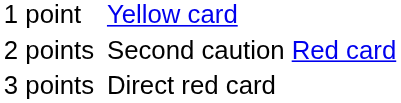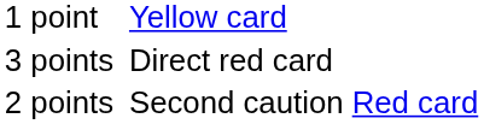rows swapped: 2 points <-> 3 points
